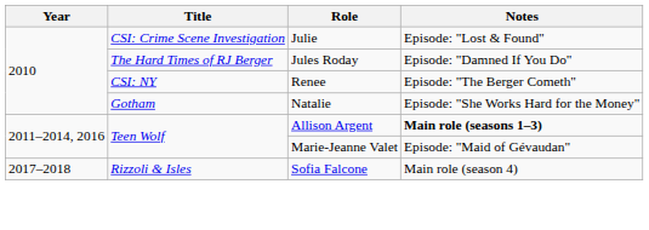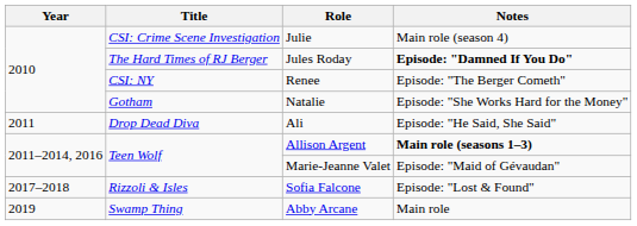Julie | Notes: Episode: "Lost & Found" -> Main role (season 4)
Jules Roday | Notes: normal -> bold
+ row: 2011 | Drop Dead Diva | Ali | Episode: "He Said, She Said"
Sofia Falcone | Notes: Main role (season 4) -> Episode: "Lost & Found"
+ row: 2019 | Swamp Thing | Abby Arcane | Main role
